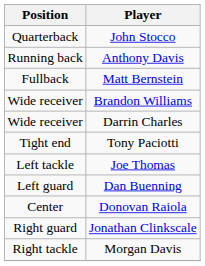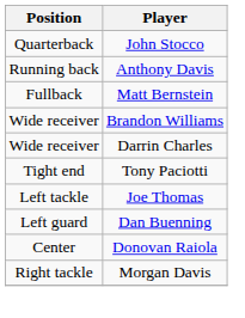- row: Right guard | Jonathan Clinkscale
